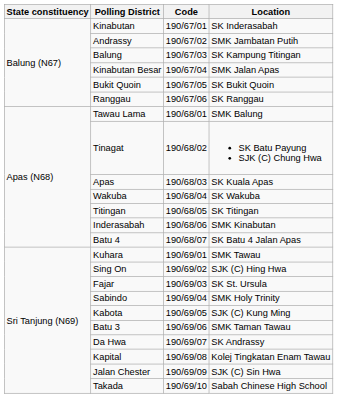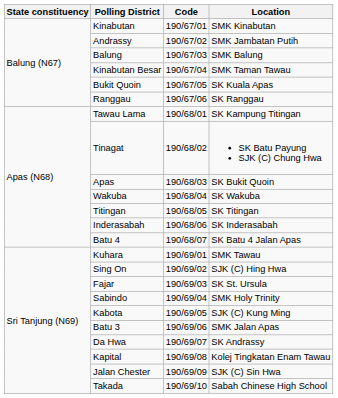Kinabutan | Location: SK Inderasabah -> SMK Kinabutan
Balung | Location: SK Kampung Titingan -> SMK Balung
Kinabutan Besar | Location: SMK Jalan Apas -> SMK Taman Tawau
Bukit Quoin | Location: SK Bukit Quoin -> SK Kuala Apas
Tawau Lama | Location: SMK Balung -> SK Kampung Titingan
Apas | Location: SK Kuala Apas -> SK Bukit Quoin
Inderasabah | Location: SMK Kinabutan -> SK Inderasabah
Batu 3 | Location: SMK Taman Tawau -> SMK Jalan Apas
